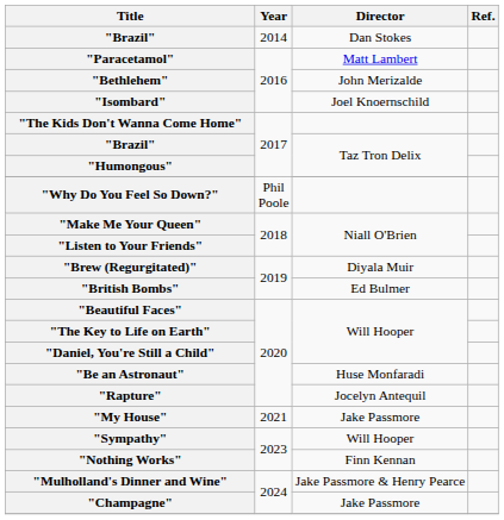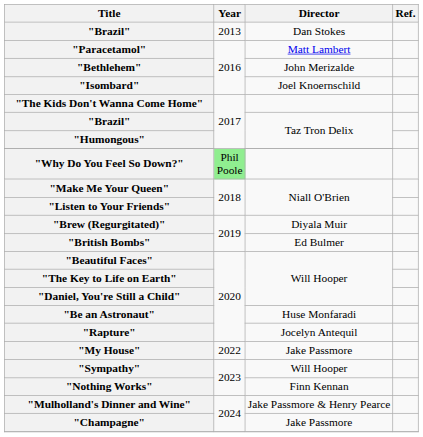"Brazil" / Dan Stokes | Year: 2014 -> 2013
"Why Do You Feel So Down?" | Year: no background -> lightgreen background
"My House" | Year: 2021 -> 2022
